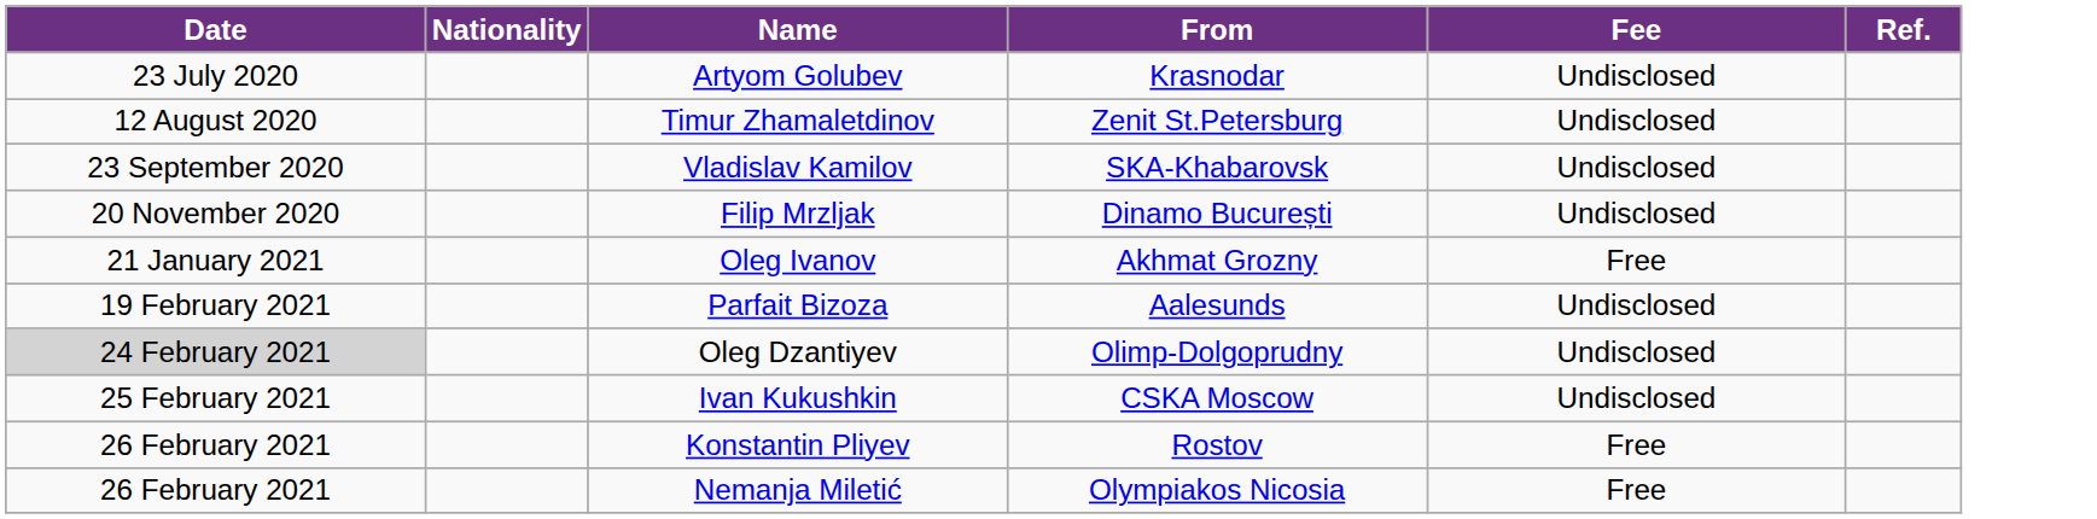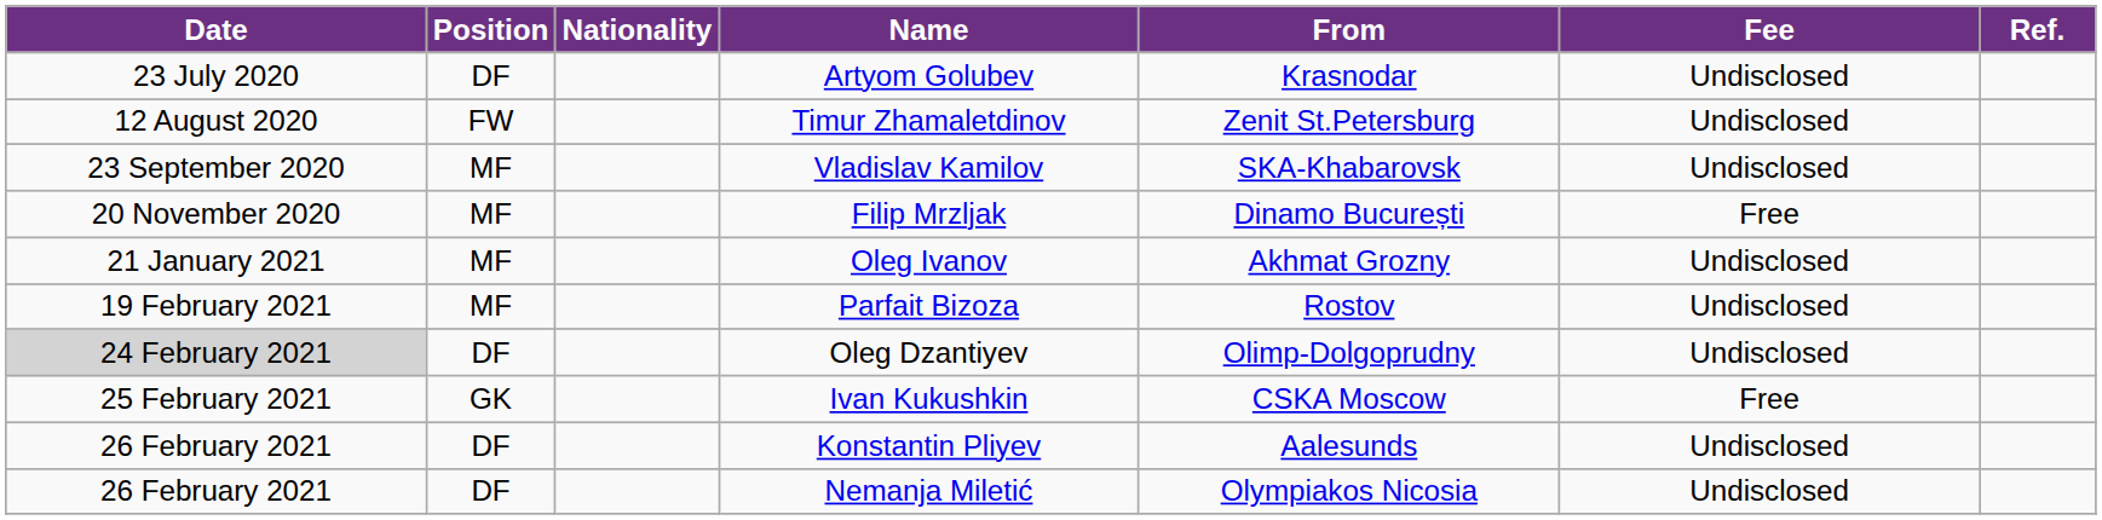+ column: Position | DF | FW | MF | MF | MF | MF | DF | GK | DF | DF
Filip Mrzljak | Fee: Undisclosed -> Free
Oleg Ivanov | Fee: Free -> Undisclosed
Parfait Bizoza | From: Aalesunds -> Rostov
Ivan Kukushkin | Fee: Undisclosed -> Free
Konstantin Pliyev | From: Rostov -> Aalesunds
Konstantin Pliyev | Fee: Free -> Undisclosed
Nemanja Miletić | Fee: Free -> Undisclosed
